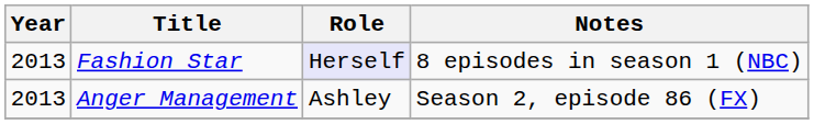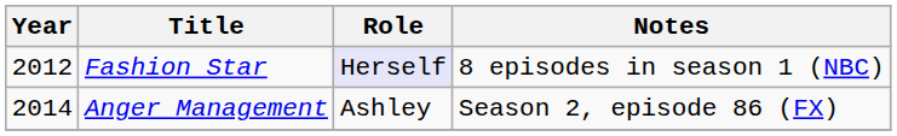Fashion Star | Year: 2013 -> 2012
Anger Management | Year: 2013 -> 2014
